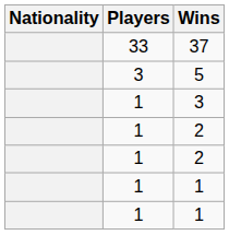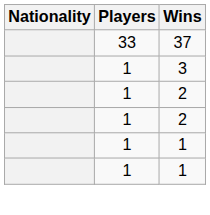- row: 3 | 5
